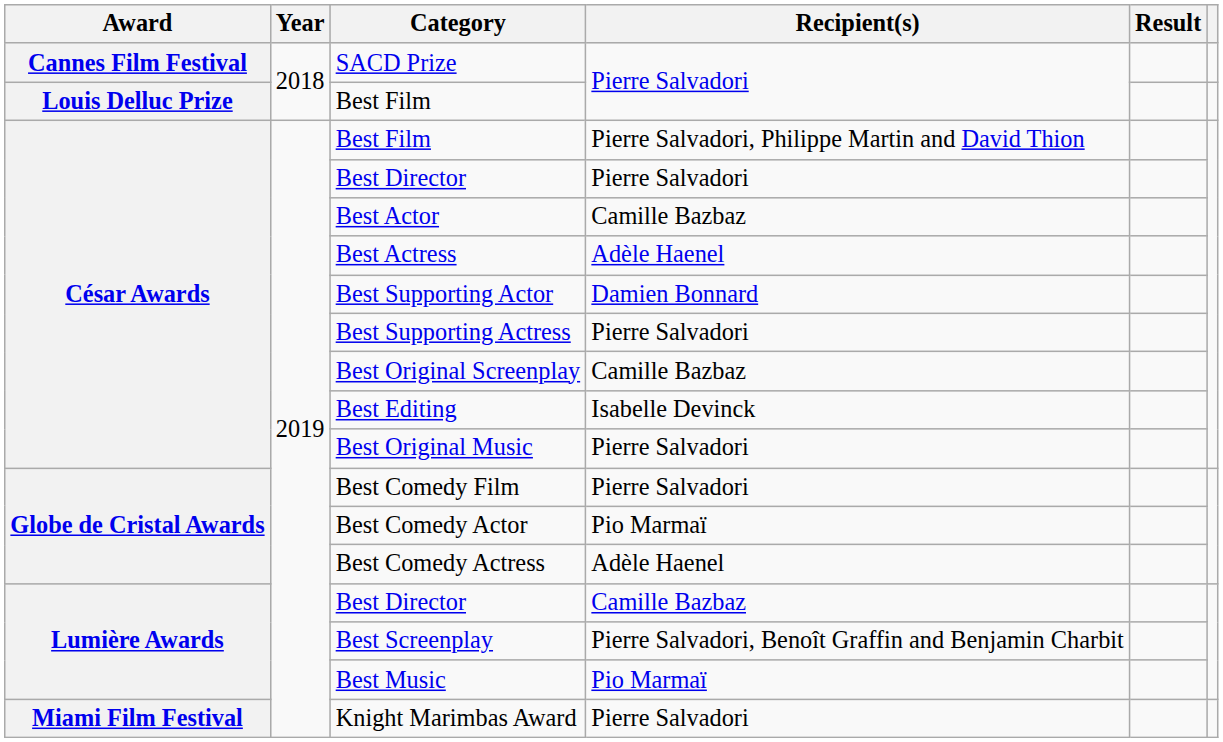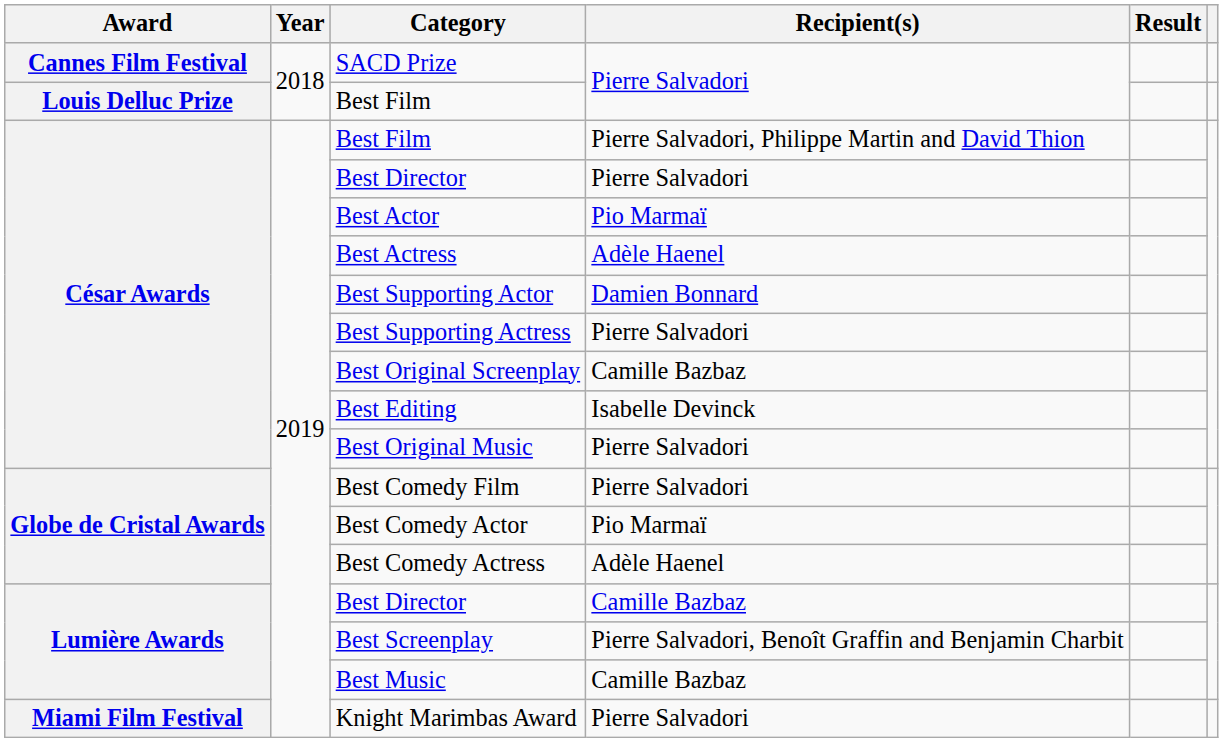Best Actor | Recipient(s): Camille Bazbaz -> Pio Marmaï
Best Music | Recipient(s): Pio Marmaï -> Camille Bazbaz
